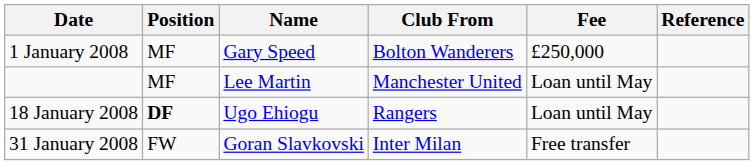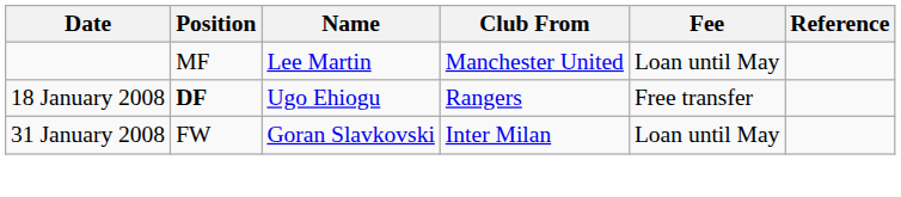- row: 1 January 2008 | MF | Gary Speed | Bolton Wanderers | £250,000
18 January 2008 | Fee: Loan until May -> Free transfer
31 January 2008 | Fee: Free transfer -> Loan until May
